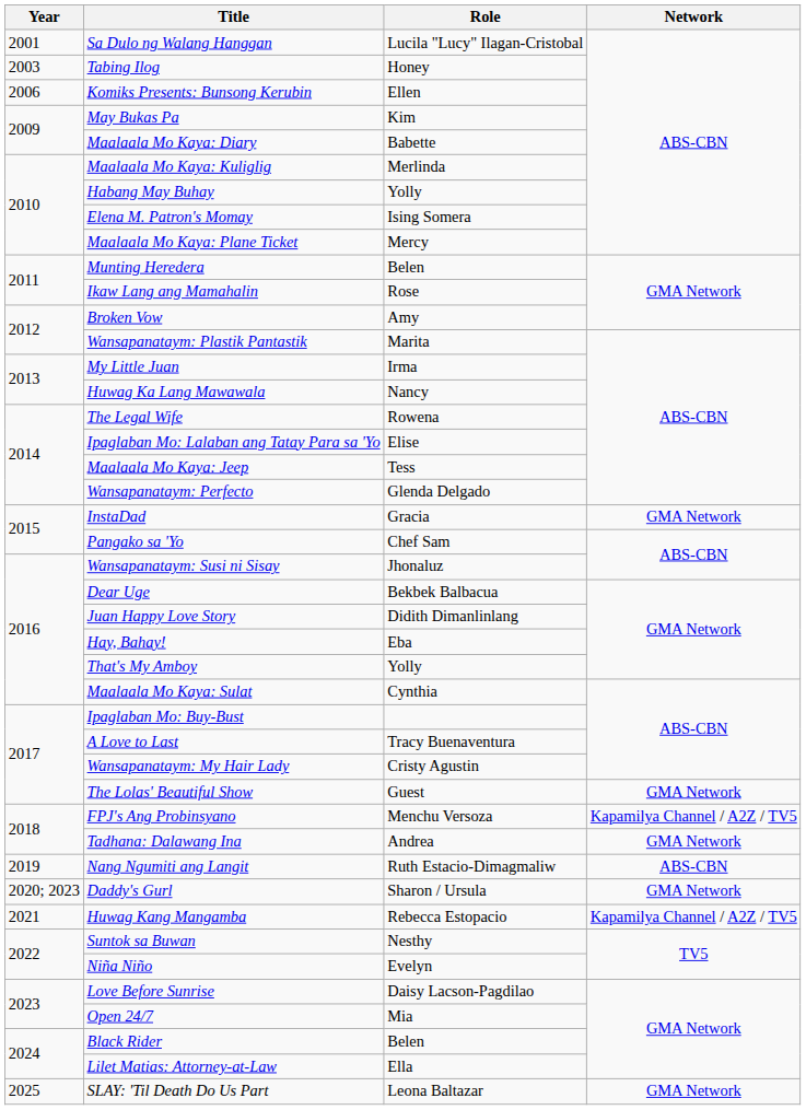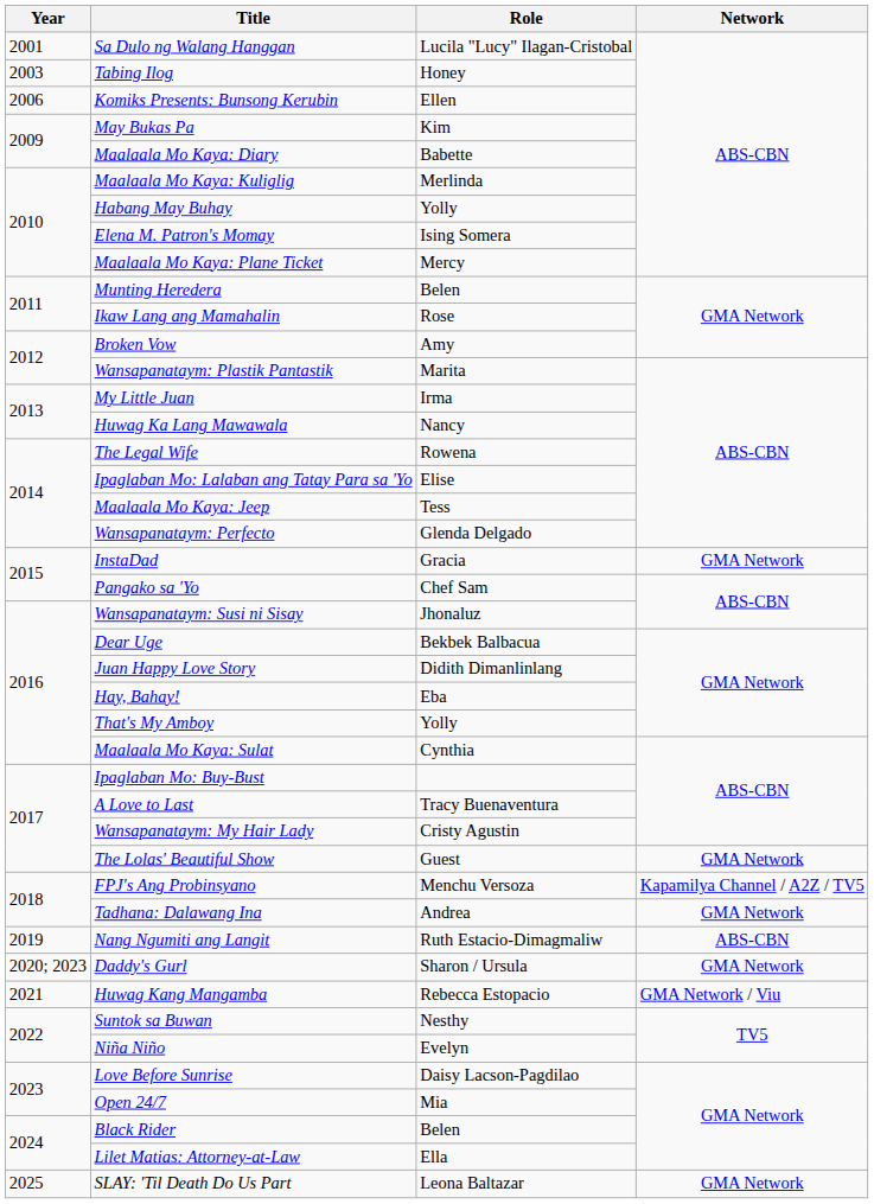Huwag Kang Mangamba | Network: Kapamilya Channel / A2Z / TV5 -> GMA Network / Viu
